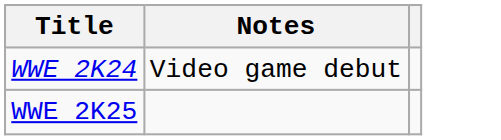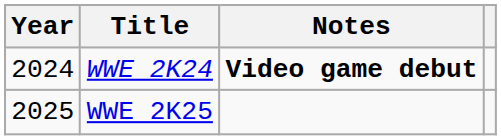+ column: Year | 2024 | 2025
WWE 2K24 | Notes: normal -> bold
